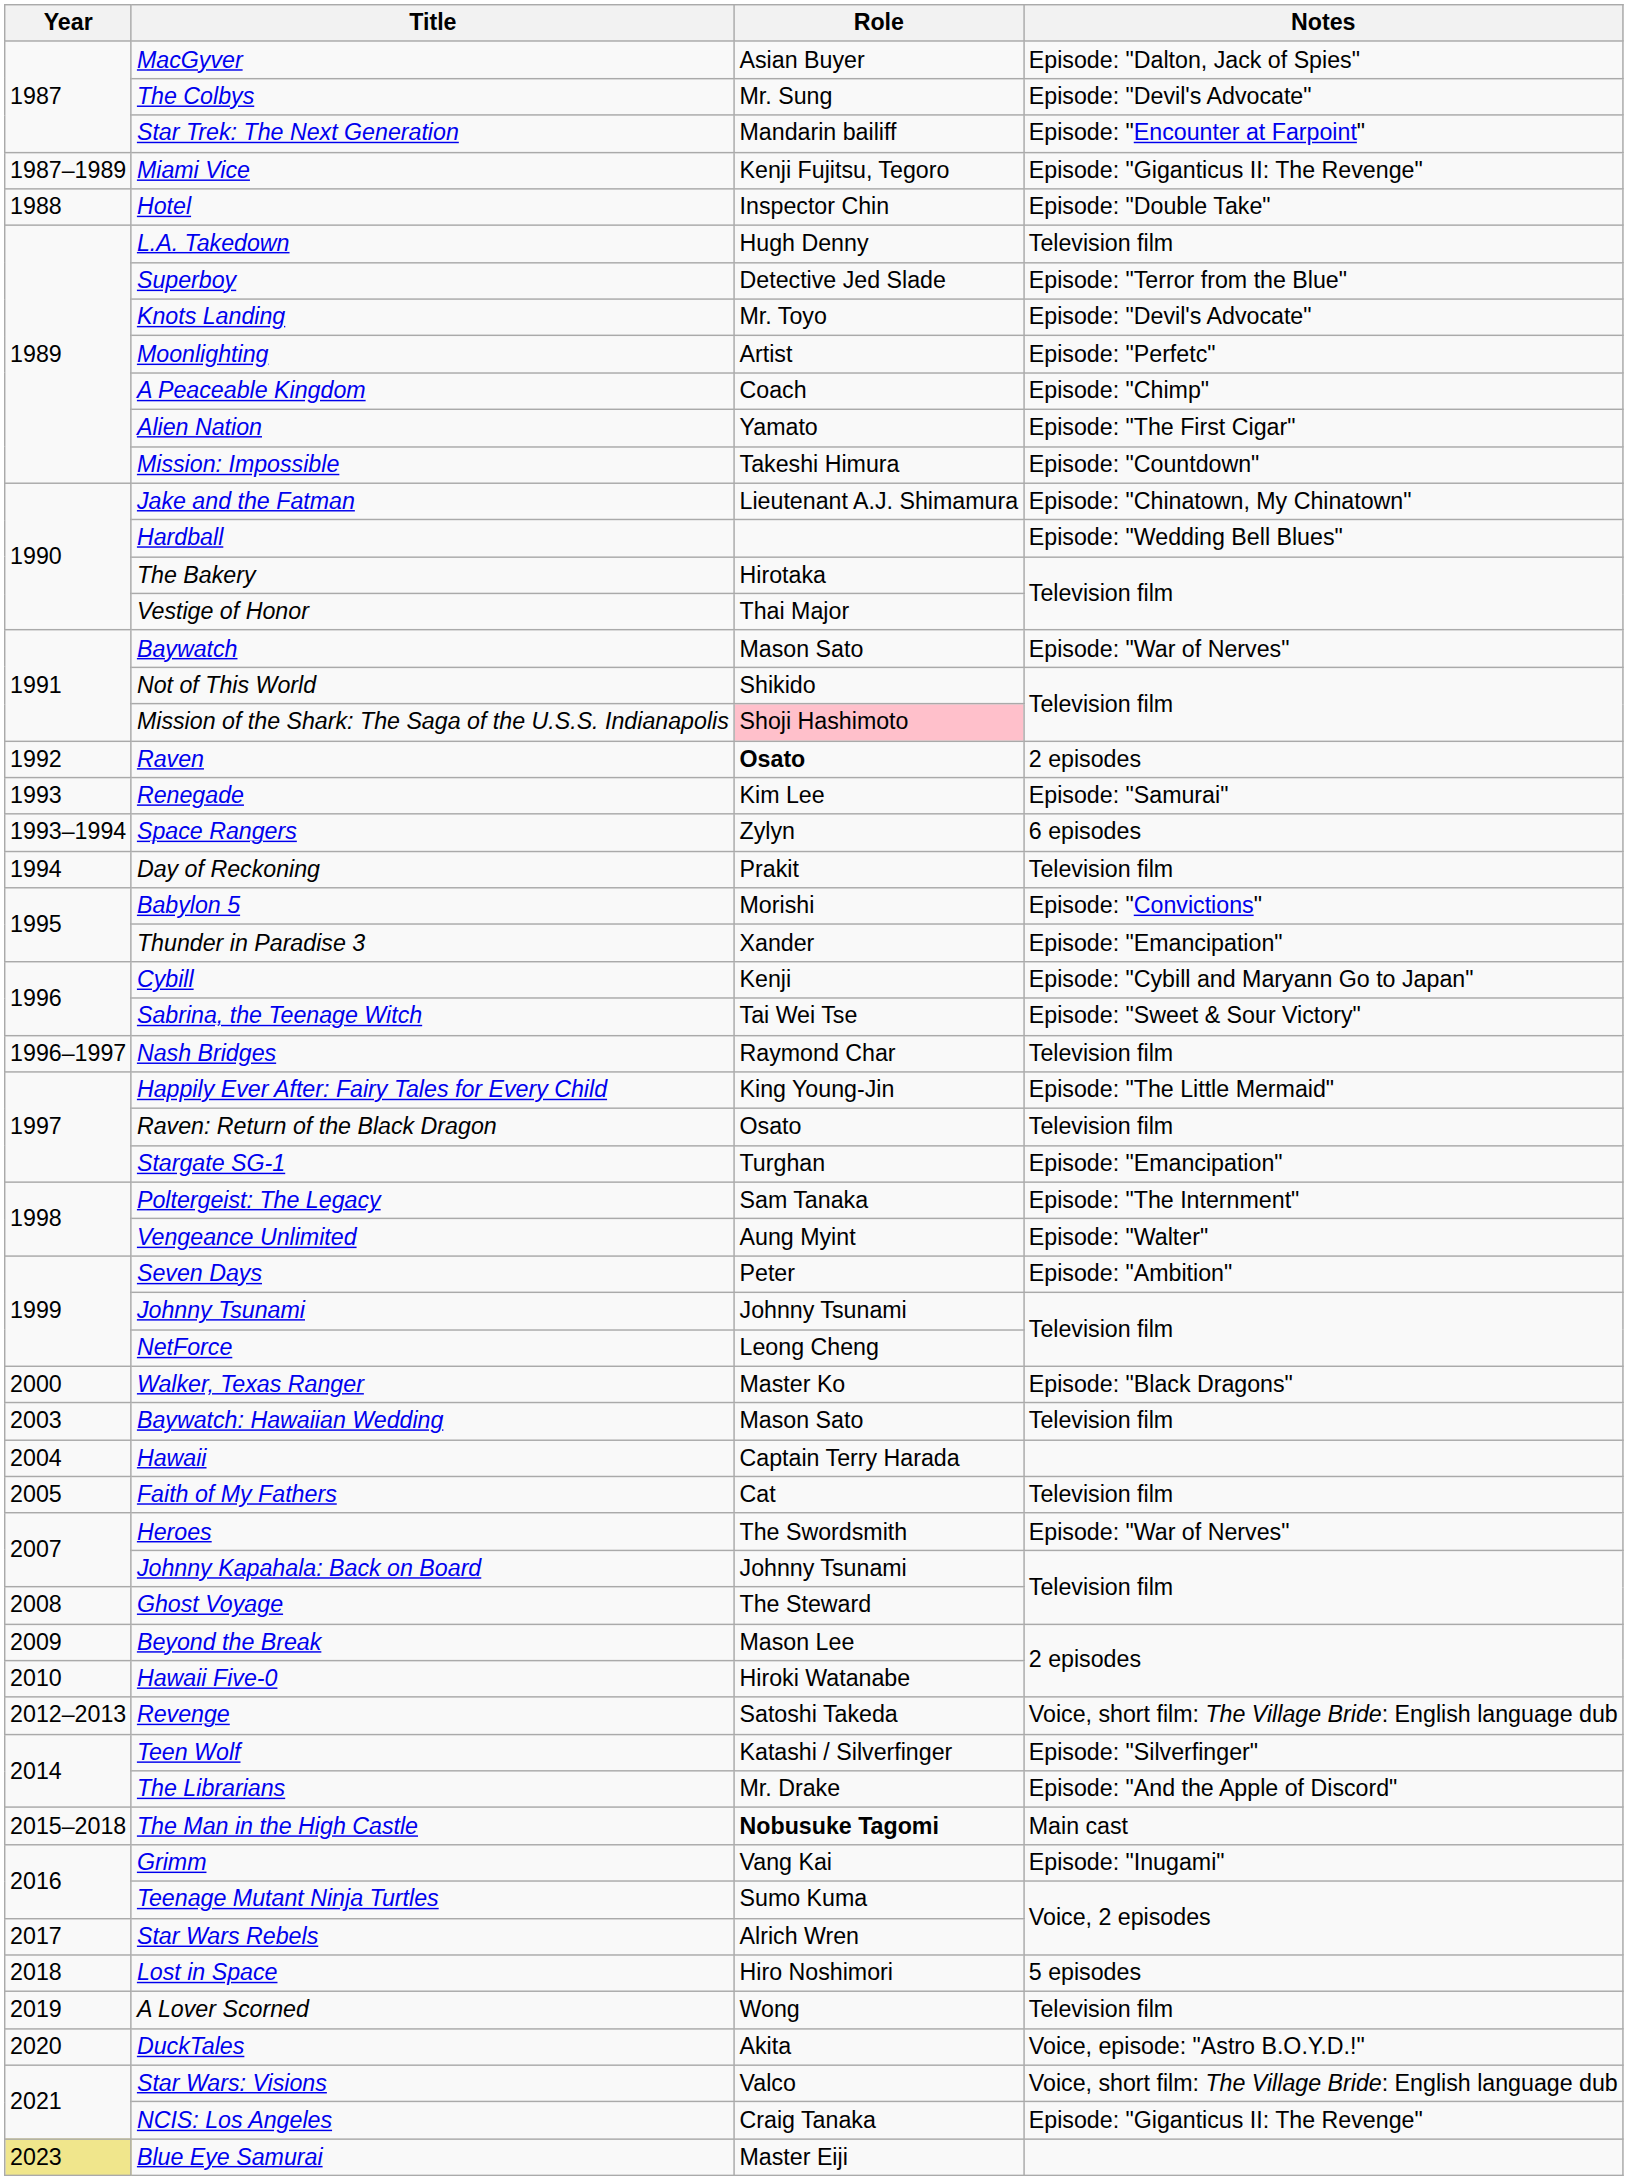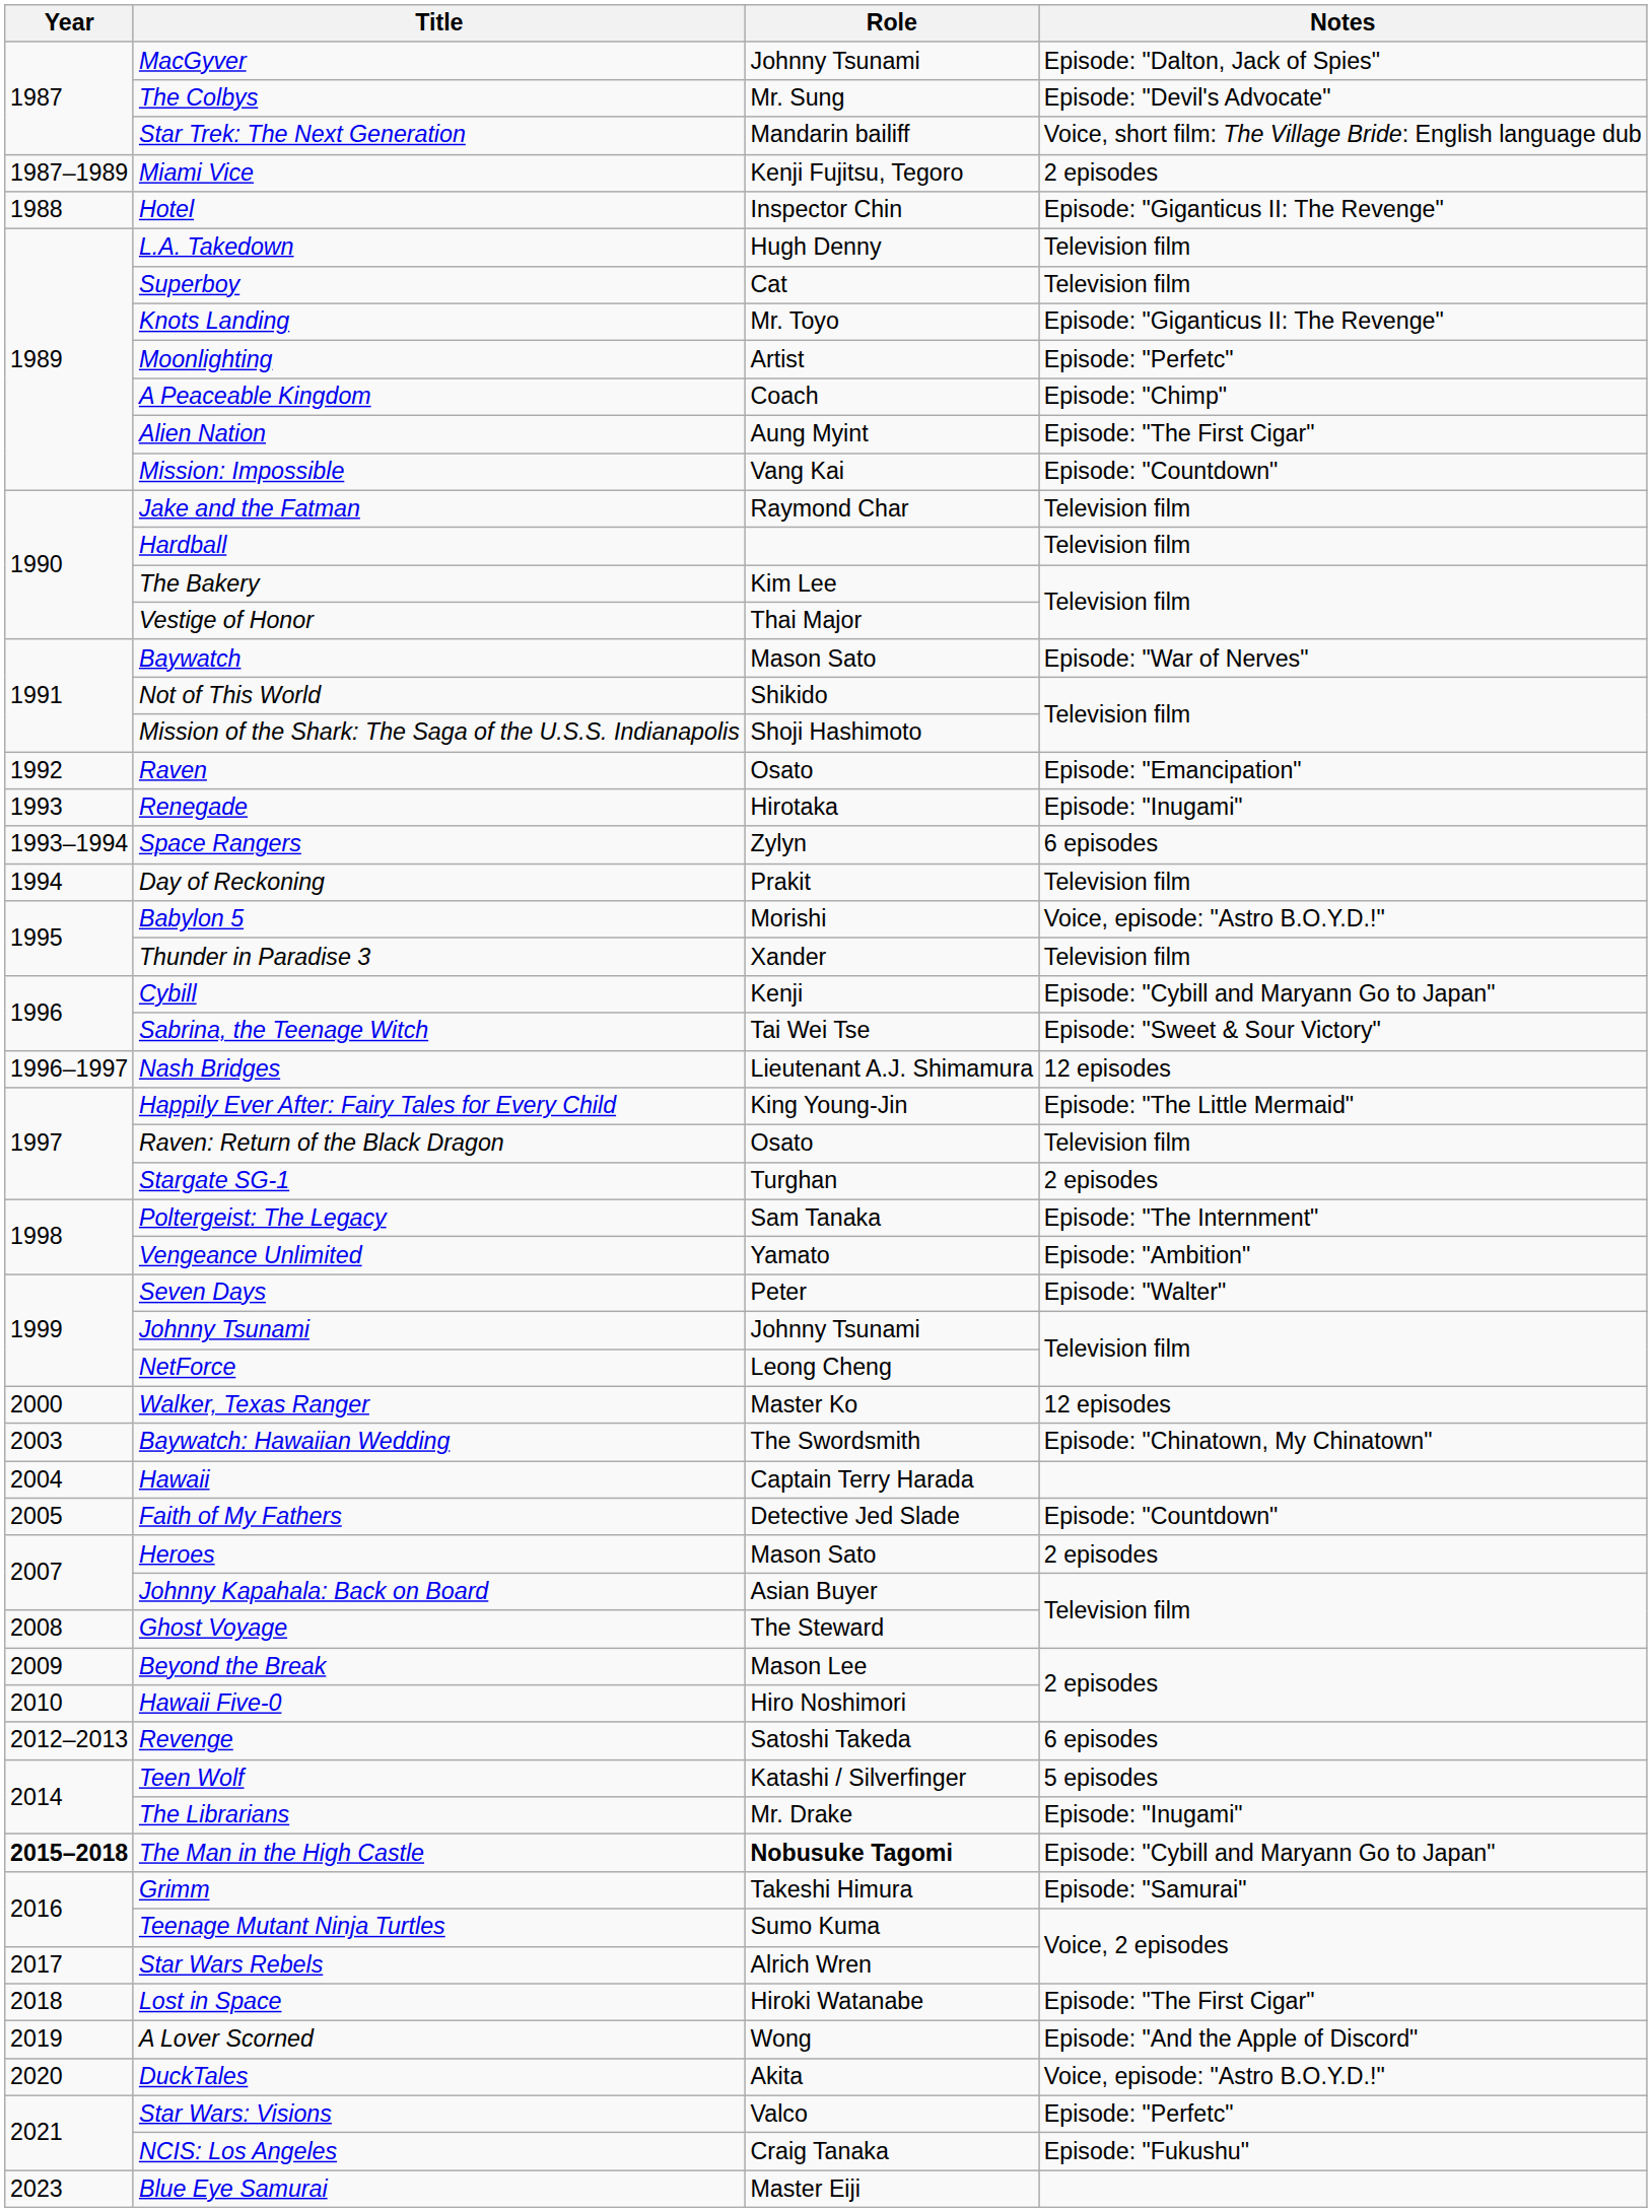MacGyver | Role: Asian Buyer -> Johnny Tsunami
Star Trek: The Next Generation | Notes: Episode: "Encounter at Farpoint" -> Voice, short film: The Village Bride: English language dub
Miami Vice | Notes: Episode: "Giganticus II: The Revenge" -> 2 episodes
Hotel | Notes: Episode: "Double Take" -> Episode: "Giganticus II: The Revenge"
Superboy | Role: Detective Jed Slade -> Cat
Superboy | Notes: Episode: "Terror from the Blue" -> Television film
Knots Landing | Notes: Episode: "Devil's Advocate" -> Episode: "Giganticus II: The Revenge"
Alien Nation | Role: Yamato -> Aung Myint
Mission: Impossible | Role: Takeshi Himura -> Vang Kai
Jake and the Fatman | Role: Lieutenant A.J. Shimamura -> Raymond Char
Jake and the Fatman | Notes: Episode: "Chinatown, My Chinatown" -> Television film
Hardball | Notes: Episode: "Wedding Bell Blues" -> Television film
The Bakery | Role: Hirotaka -> Kim Lee
Mission of the Shark: The Saga of the U.S.S. Indianapolis | Role: pink background -> no background
Raven | Role: bold -> normal
Raven | Notes: 2 episodes -> Episode: "Emancipation"
Renegade | Role: Kim Lee -> Hirotaka
Renegade | Notes: Episode: "Samurai" -> Episode: "Inugami"
Babylon 5 | Notes: Episode: "Convictions" -> Voice, episode: "Astro B.O.Y.D.!"
Thunder in Paradise 3 | Notes: Episode: "Emancipation" -> Television film
Nash Bridges | Role: Raymond Char -> Lieutenant A.J. Shimamura
Nash Bridges | Notes: Television film -> 12 episodes
Stargate SG-1 | Notes: Episode: "Emancipation" -> 2 episodes
Vengeance Unlimited | Role: Aung Myint -> Yamato
Vengeance Unlimited | Notes: Episode: "Walter" -> Episode: "Ambition"
Seven Days | Notes: Episode: "Ambition" -> Episode: "Walter"
Walker, Texas Ranger | Notes: Episode: "Black Dragons" -> 12 episodes
Baywatch: Hawaiian Wedding | Role: Mason Sato -> The Swordsmith
Baywatch: Hawaiian Wedding | Notes: Television film -> Episode: "Chinatown, My Chinatown"
Faith of My Fathers | Role: Cat -> Detective Jed Slade
Faith of My Fathers | Notes: Television film -> Episode: "Countdown"
Heroes | Role: The Swordsmith -> Mason Sato
Heroes | Notes: Episode: "War of Nerves" -> 2 episodes
Johnny Kapahala: Back on Board | Role: Johnny Tsunami -> Asian Buyer
Hawaii Five-0 | Role: Hiroki Watanabe -> Hiro Noshimori
Revenge | Notes: Voice, short film: The Village Bride: English language dub -> 6 episodes
Teen Wolf | Notes: Episode: "Silverfinger" -> 5 episodes
The Librarians | Notes: Episode: "And the Apple of Discord" -> Episode: "Inugami"
The Man in the High Castle | Year: normal -> bold
The Man in the High Castle | Notes: Main cast -> Episode: "Cybill and Maryann Go to Japan"
Grimm | Role: Vang Kai -> Takeshi Himura
Grimm | Notes: Episode: "Inugami" -> Episode: "Samurai"
Lost in Space | Role: Hiro Noshimori -> Hiroki Watanabe
Lost in Space | Notes: 5 episodes -> Episode: "The First Cigar"
A Lover Scorned | Notes: Television film -> Episode: "And the Apple of Discord"
Star Wars: Visions | Notes: Voice, short film: The Village Bride: English language dub -> Episode: "Perfetc"
NCIS: Los Angeles | Notes: Episode: "Giganticus II: The Revenge" -> Episode: "Fukushu"
Blue Eye Samurai | Year: khaki background -> no background
